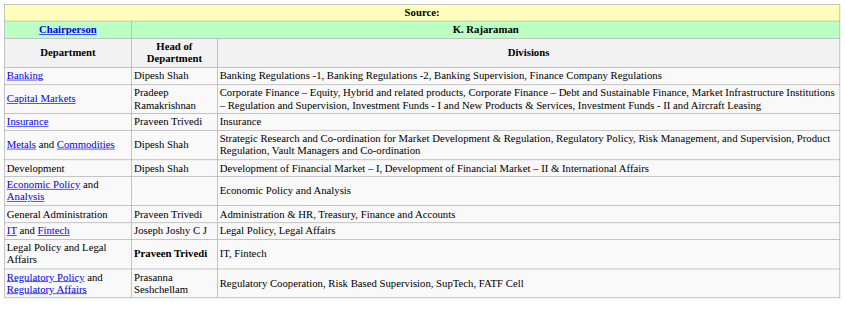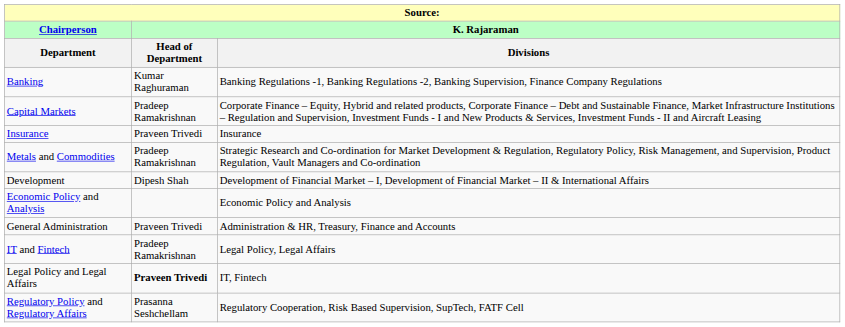Banking | K. Rajaraman / Head of Department: Dipesh Shah -> Kumar Raghuraman
Metals and Commodities | K. Rajaraman / Head of Department: Dipesh Shah -> Pradeep Ramakrishnan
IT and Fintech | K. Rajaraman / Head of Department: Joseph Joshy C J -> Pradeep Ramakrishnan
